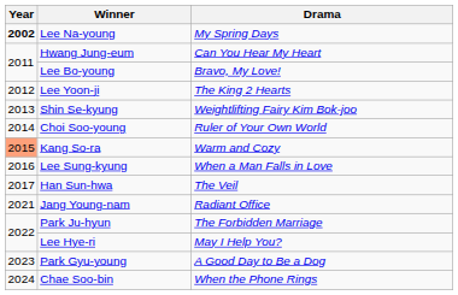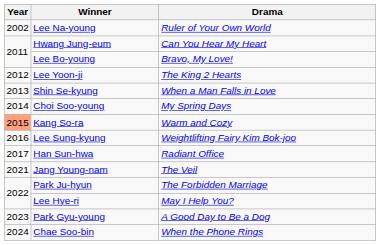Lee Na-young | Year: bold -> normal
Lee Na-young | Drama: My Spring Days -> Ruler of Your Own World
Shin Se-kyung | Drama: Weightlifting Fairy Kim Bok-joo -> When a Man Falls in Love
Choi Soo-young | Drama: Ruler of Your Own World -> My Spring Days
Lee Sung-kyung | Drama: When a Man Falls in Love -> Weightlifting Fairy Kim Bok-joo
Han Sun-hwa | Drama: The Veil -> Radiant Office
Jang Young-nam | Drama: Radiant Office -> The Veil
